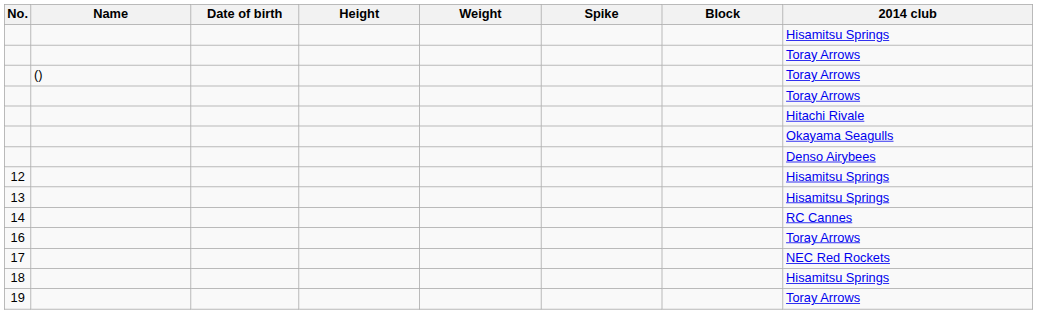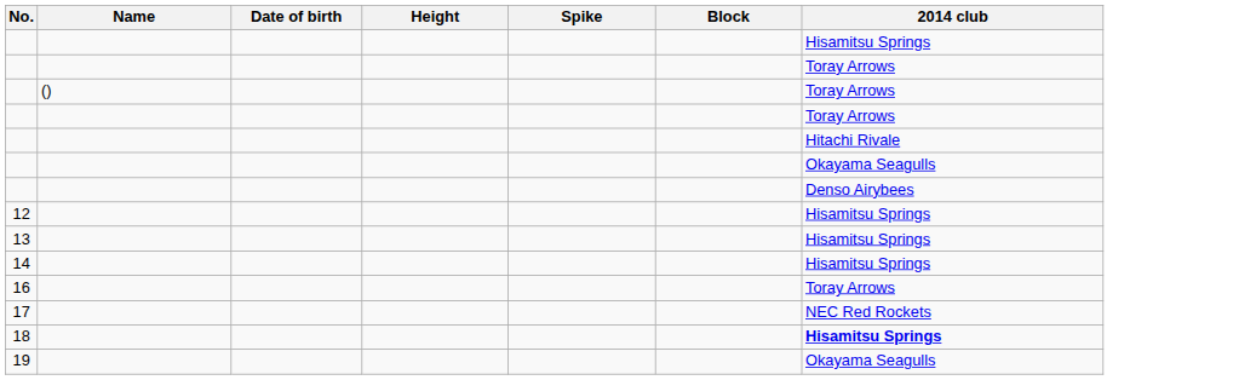- column: Weight
14 | 2014 club: RC Cannes -> Hisamitsu Springs
18 | 2014 club: normal -> bold
19 | 2014 club: Toray Arrows -> Okayama Seagulls
